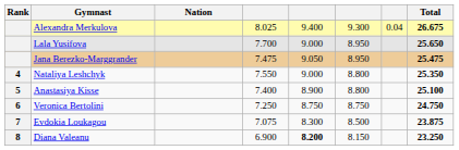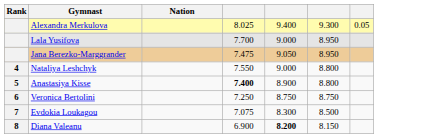- column: Total | 26.675 | 25.650 | 25.475 | 25.350 | 25.100 | 24.750 | 23.875 | 23.250
Alexandra Merkulova | column 7: 0.04 -> 0.05
Anastasiya Kisse | column 4: normal -> bold
